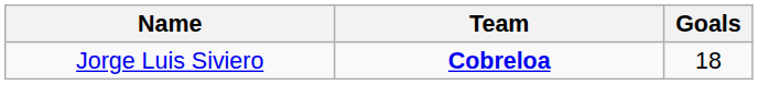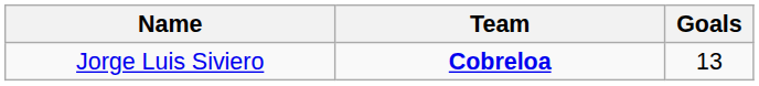Jorge Luis Siviero | Goals: 18 -> 13
